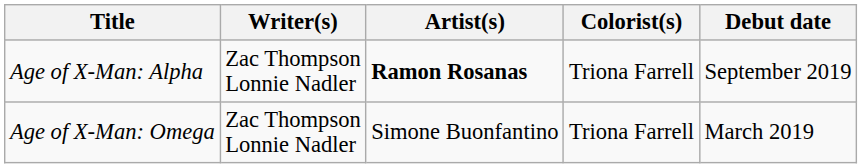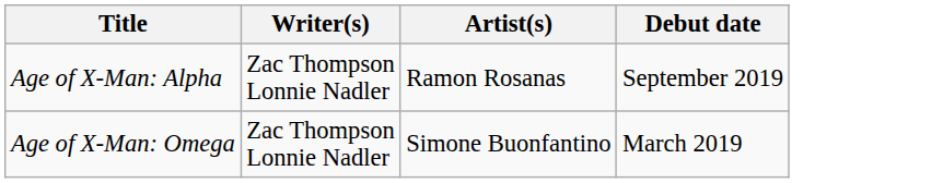- column: Colorist(s) | Triona Farrell | Triona Farrell
Age of X-Man: Alpha | Artist(s): bold -> normal
